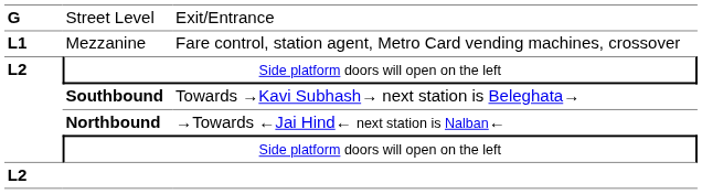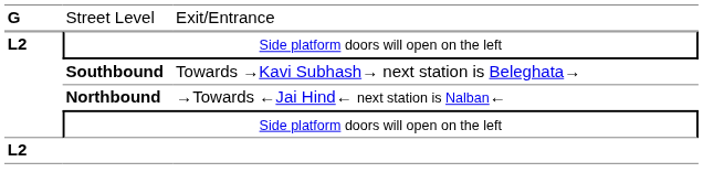- row: L1 | Mezzanine | Fare control, station agent, Metro Card vending machines, crossover
